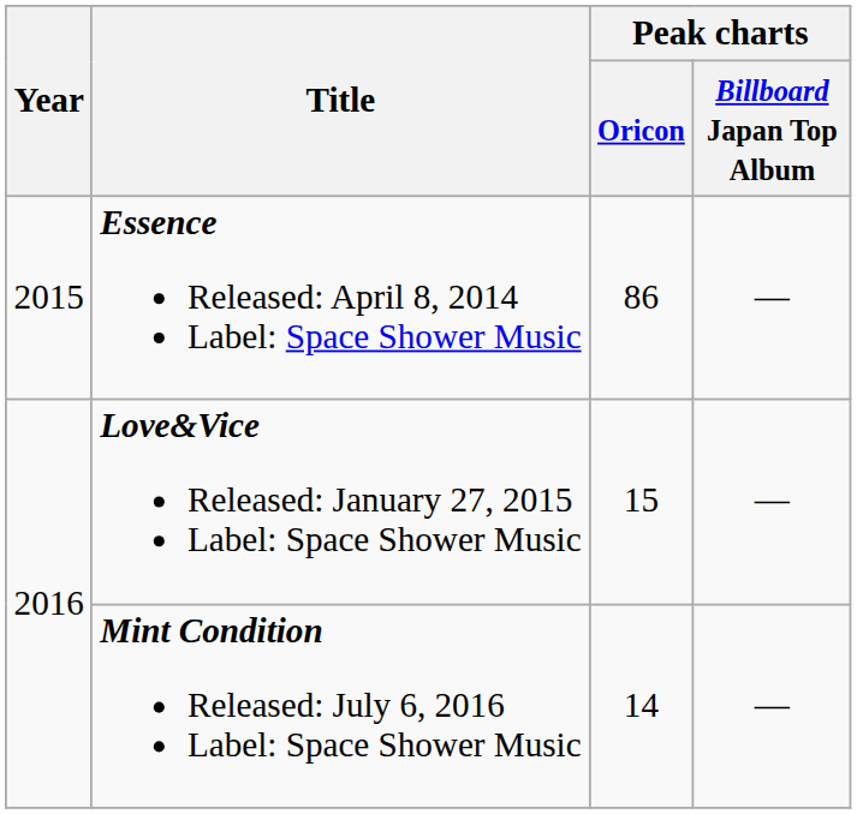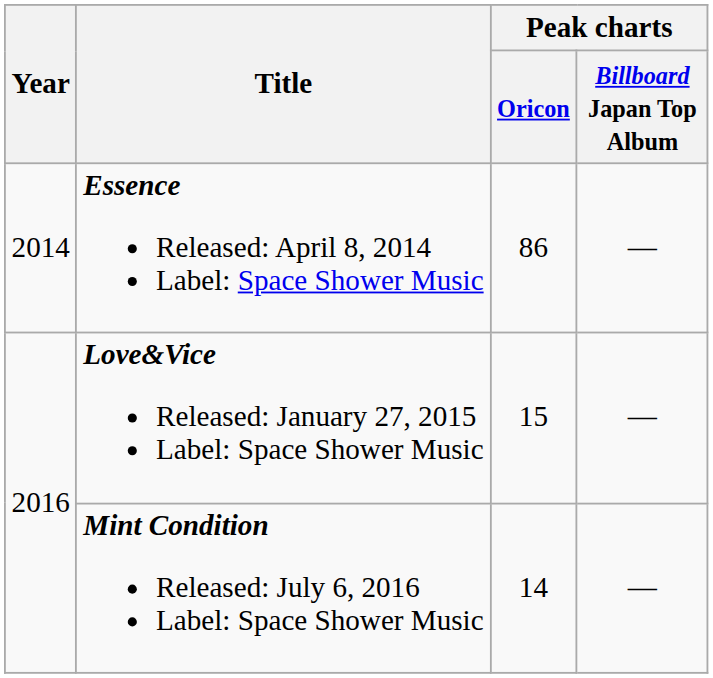Essence Released: April 8, 2014 Label: Space Shower Music | Year: 2015 -> 2014
